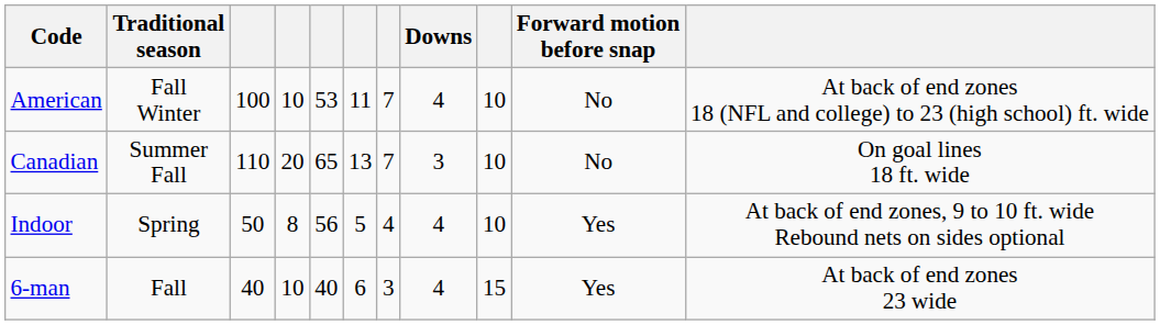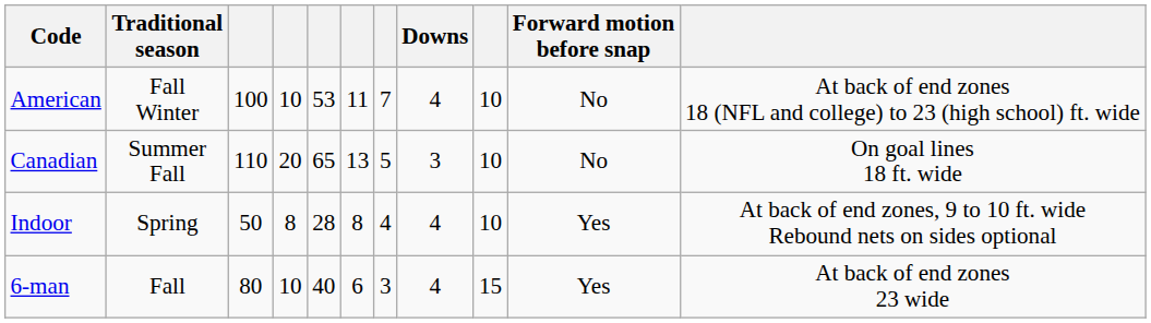Canadian | column 7: 7 -> 5
Indoor | column 5: 56 -> 28
Indoor | column 6: 5 -> 8
6-man | column 3: 40 -> 80
